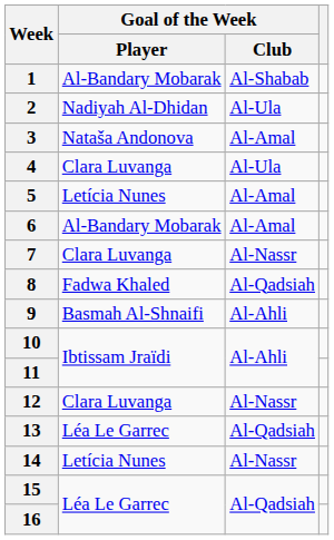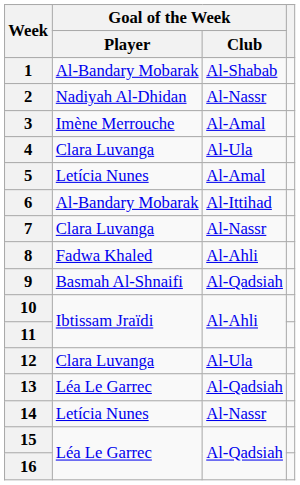2 | Goal of the Week / Club: Al-Ula -> Al-Nassr
3 | Goal of the Week / Player: Nataša Andonova -> Imène Merrouche
6 | Goal of the Week / Club: Al-Amal -> Al-Ittihad
8 | Goal of the Week / Club: Al-Qadsiah -> Al-Ahli
9 | Goal of the Week / Club: Al-Ahli -> Al-Qadsiah
12 | Goal of the Week / Club: Al-Nassr -> Al-Ula
